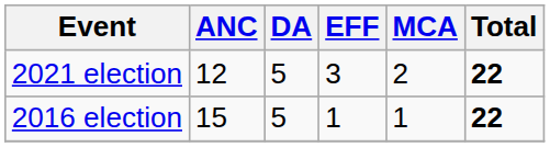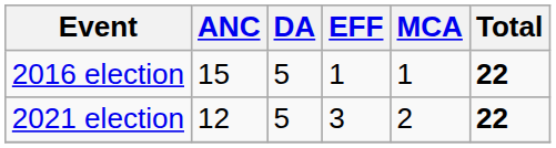rows swapped: 2016 election <-> 2021 election
